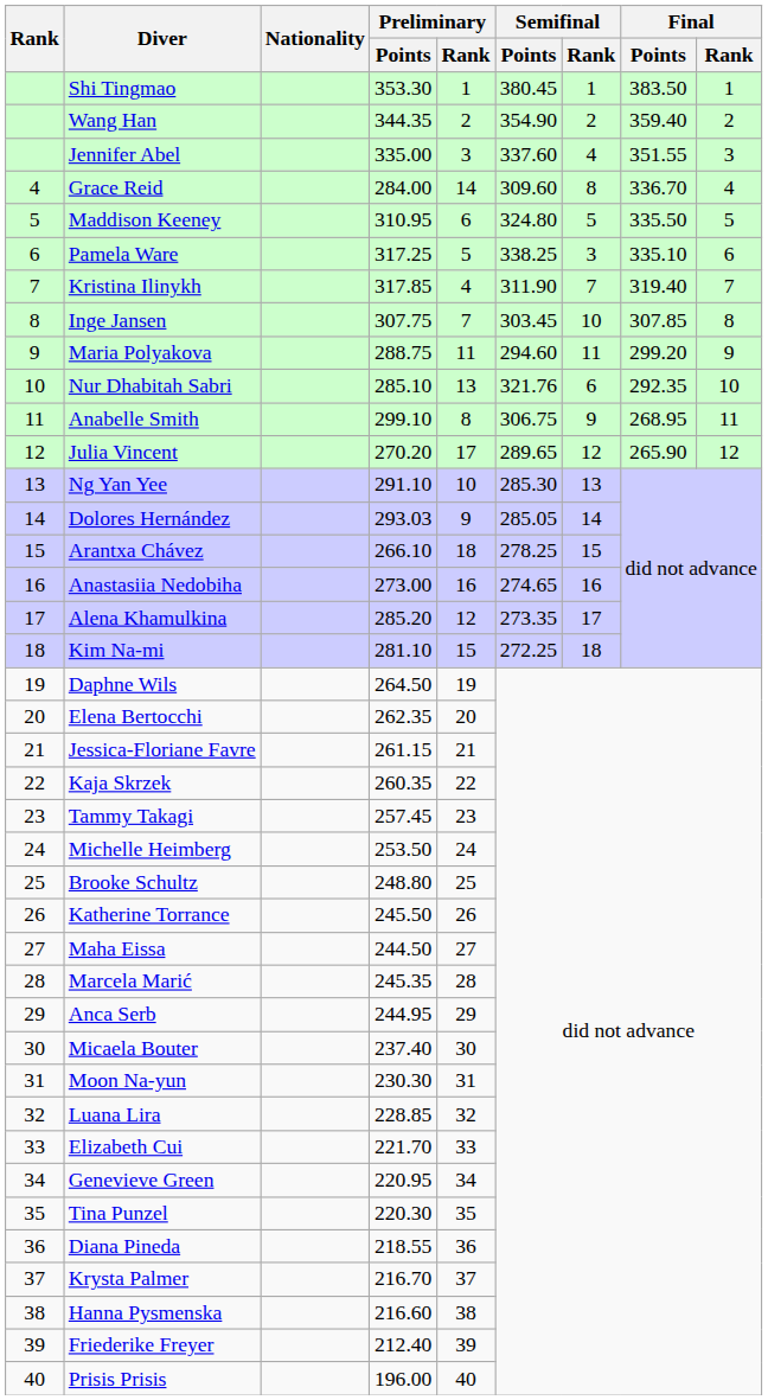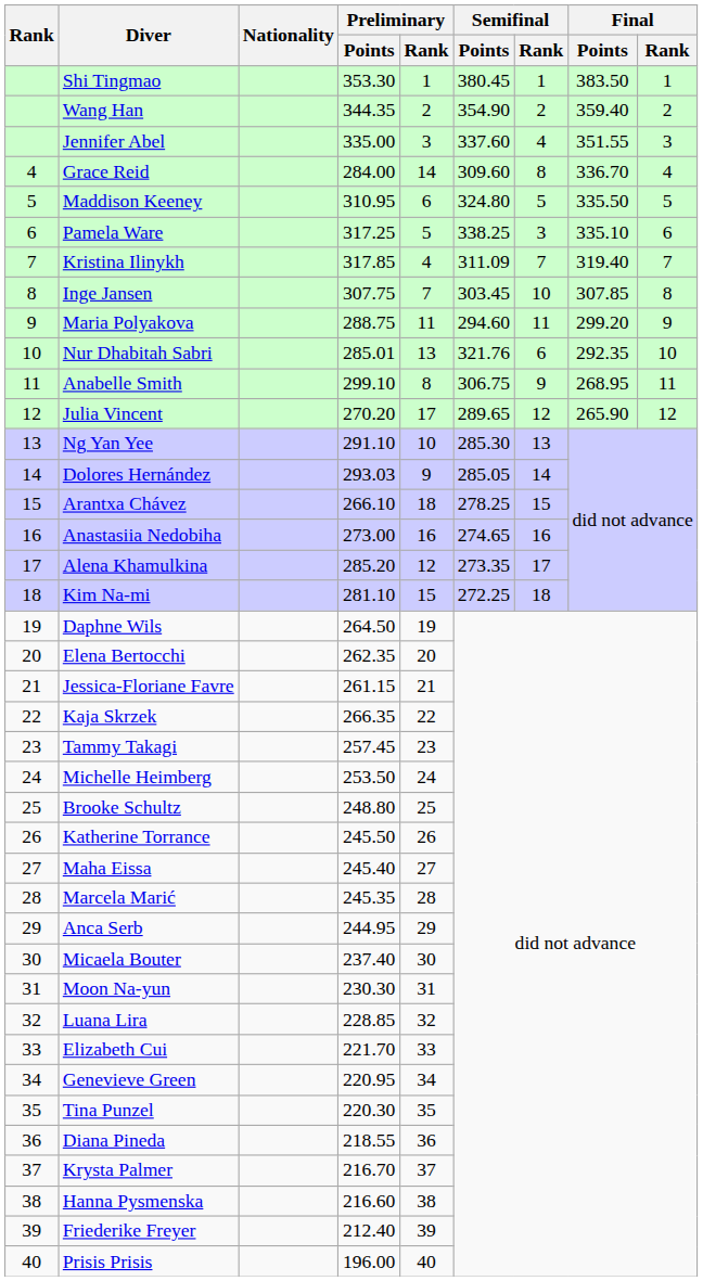Kristina Ilinykh | Semifinal / Points: 311.90 -> 311.09
Nur Dhabitah Sabri | Preliminary / Points: 285.10 -> 285.01
Kaja Skrzek | Preliminary / Points: 260.35 -> 266.35
Maha Eissa | Preliminary / Points: 244.50 -> 245.40
